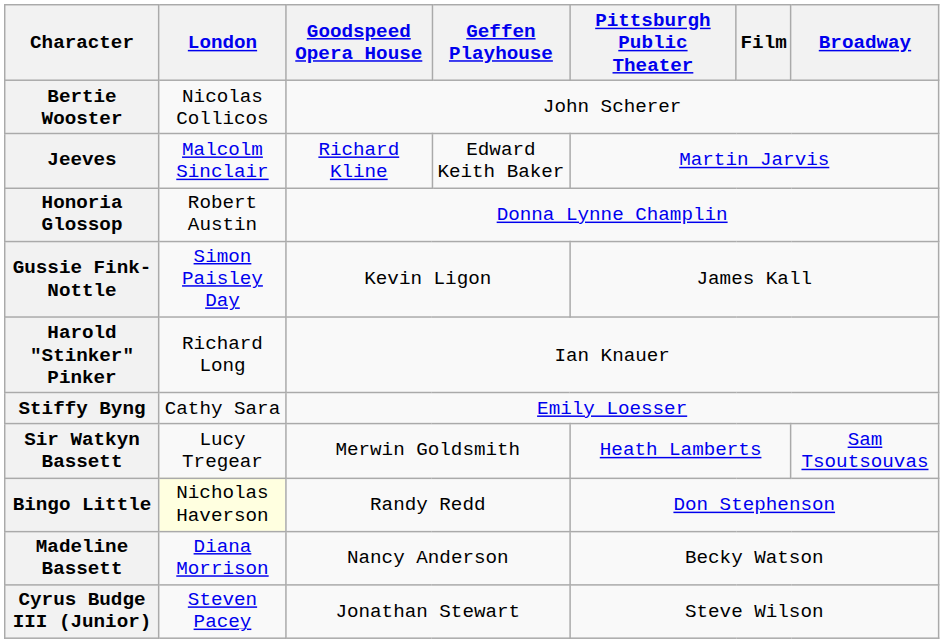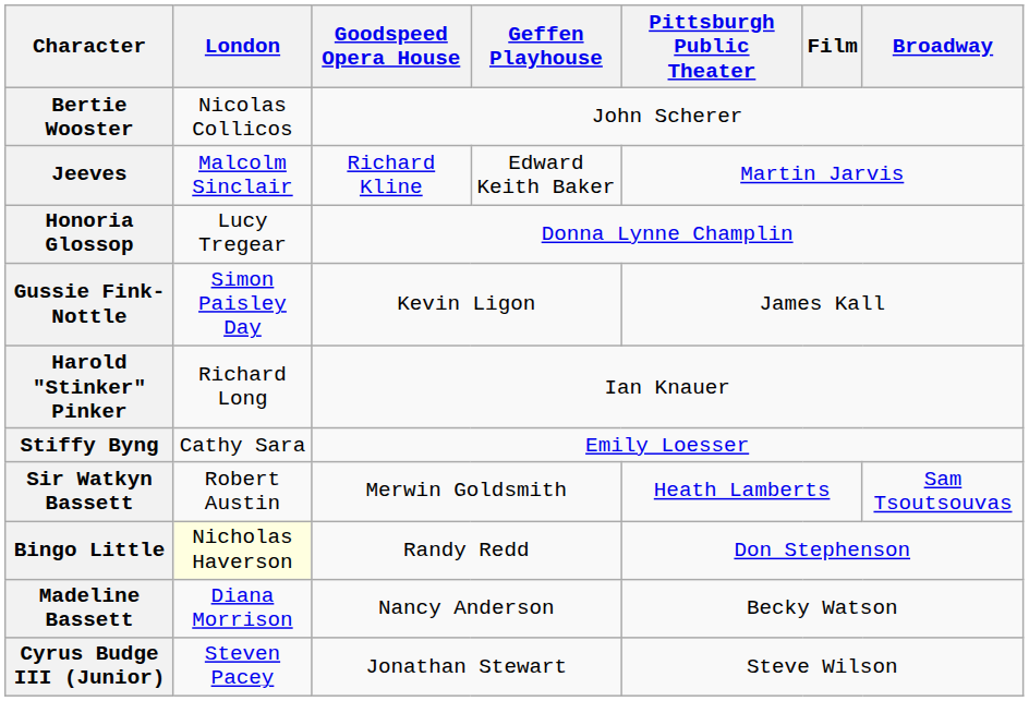Honoria Glossop | London: Robert Austin -> Lucy Tregear
Sir Watkyn Bassett | London: Lucy Tregear -> Robert Austin
